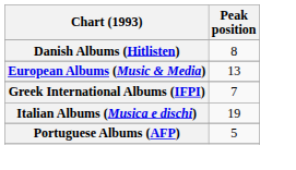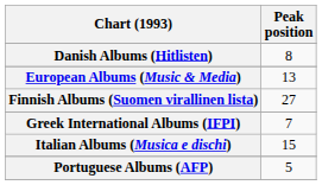+ row: Finnish Albums (Suomen virallinen lista) | 27
Italian Albums (Musica e dischi) | Peak position: 19 -> 15
